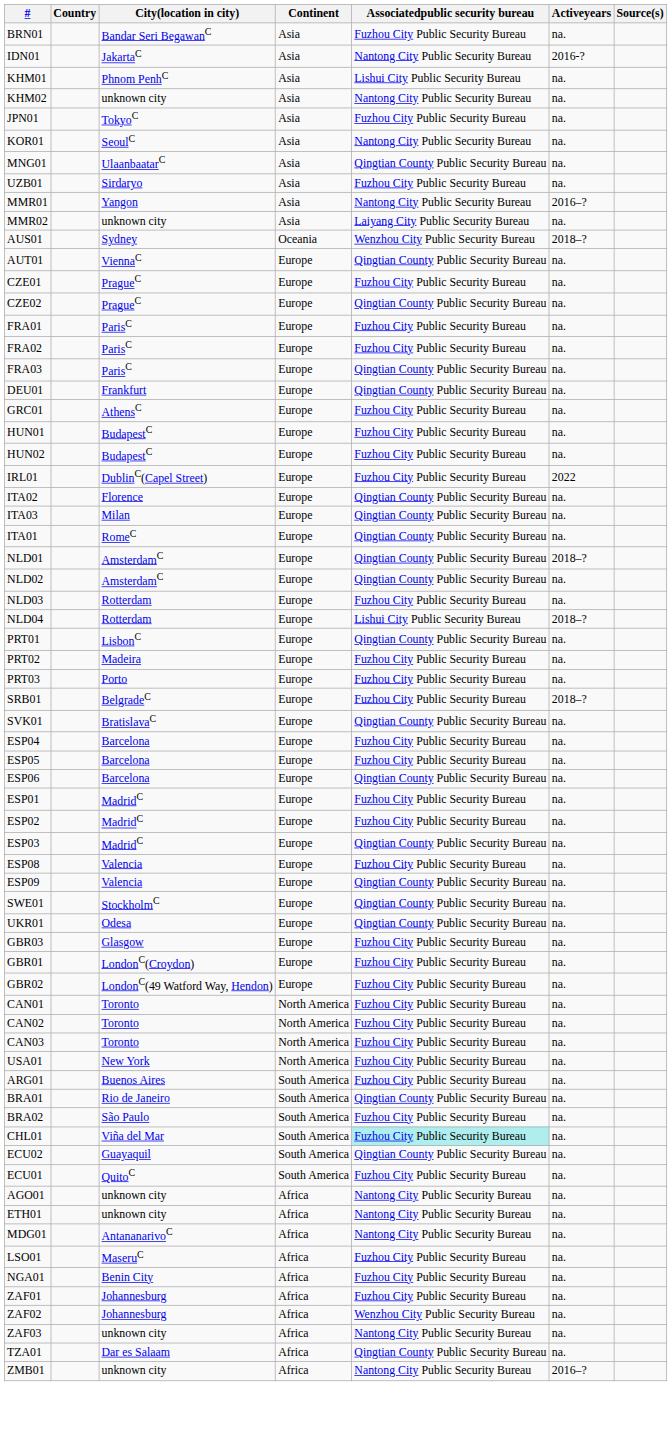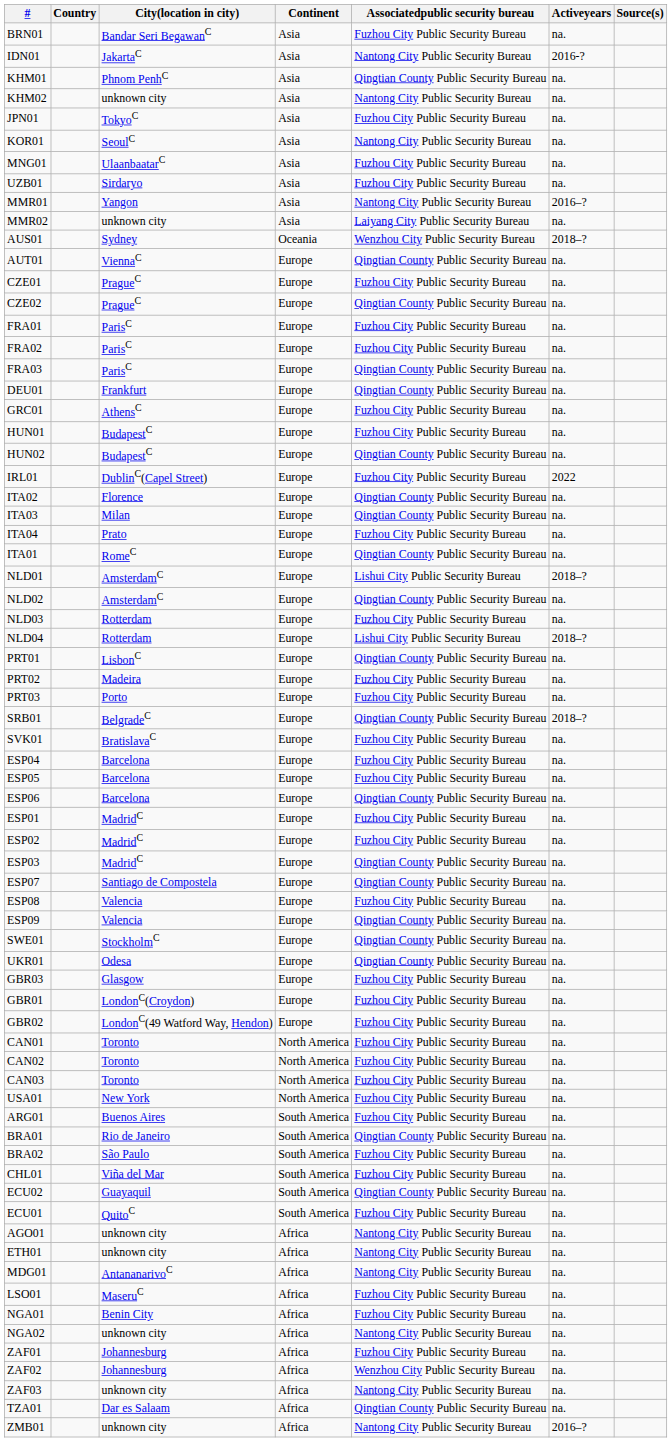KHM01 | Associatedpublic security bureau: Lishui City Public Security Bureau -> Qingtian County Public Security Bureau
MNG01 | Associatedpublic security bureau: Qingtian County Public Security Bureau -> Fuzhou City Public Security Bureau
HUN02 | Associatedpublic security bureau: Fuzhou City Public Security Bureau -> Qingtian County Public Security Bureau
+ row: ITA04 | Prato | Europe | Fuzhou City Public Security Bureau | na.
NLD01 | Associatedpublic security bureau: Qingtian County Public Security Bureau -> Lishui City Public Security Bureau
SRB01 | Associatedpublic security bureau: Fuzhou City Public Security Bureau -> Qingtian County Public Security Bureau
SVK01 | Associatedpublic security bureau: Qingtian County Public Security Bureau -> Fuzhou City Public Security Bureau
+ row: ESP07 | Santiago de Compostela | Europe | Qingtian County Public Security Bureau | na.
CHL01 | Associatedpublic security bureau: paleturquoise background -> no background
+ row: NGA02 | unknown city | Africa | Nantong City Public Security Bureau | na.
